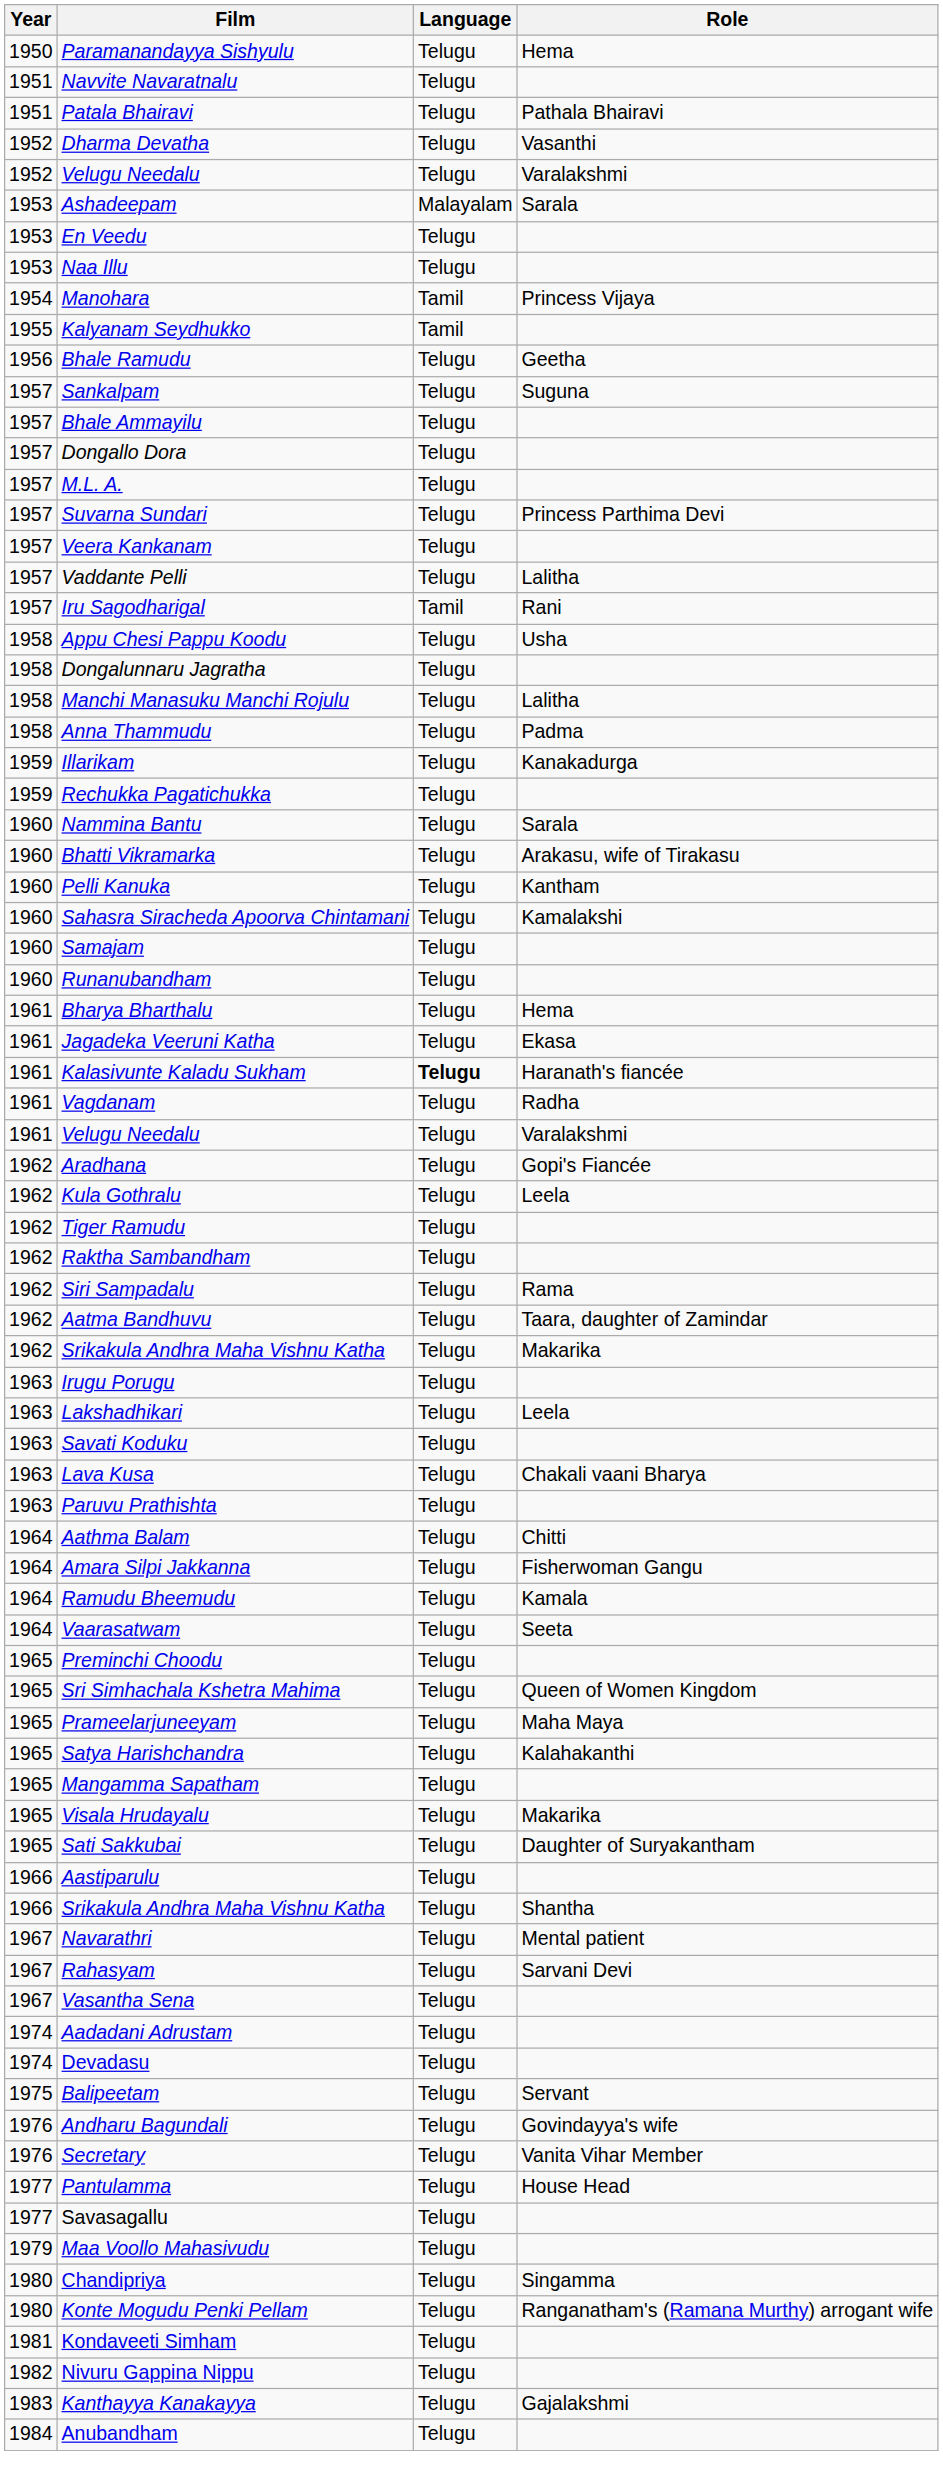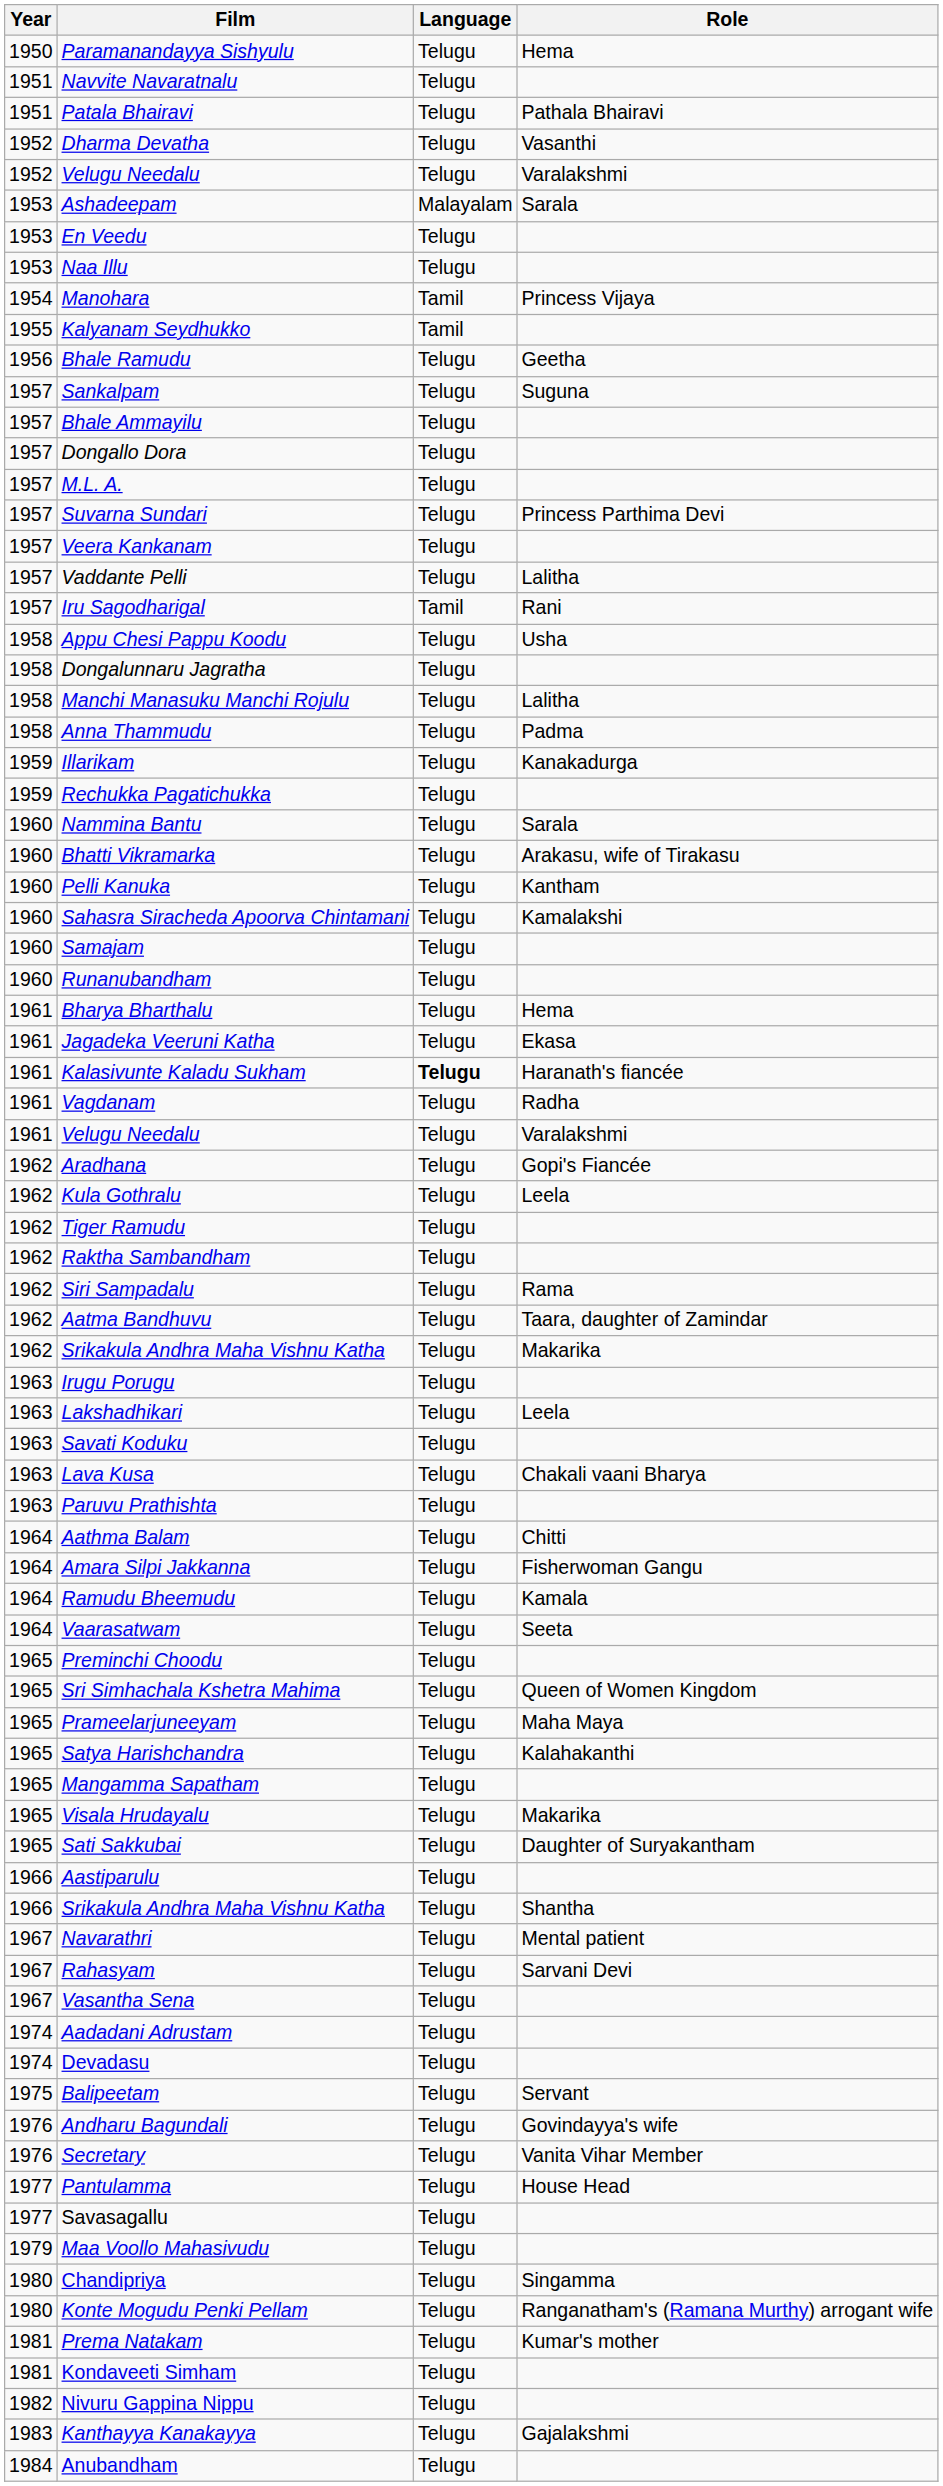+ row: 1981 | Prema Natakam | Telugu | Kumar's mother
